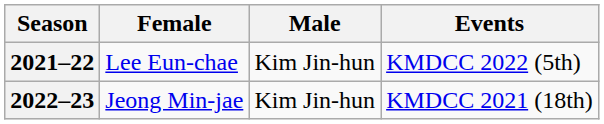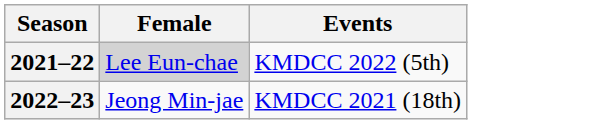- column: Male | Kim Jin-hun | Kim Jin-hun
2021–22 | Female: no background -> lightgrey background
